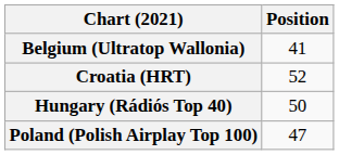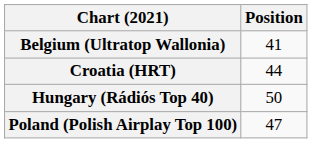Croatia (HRT) | Position: 52 -> 44
